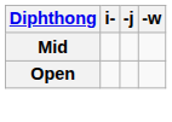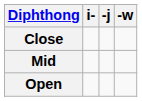+ row: Close
